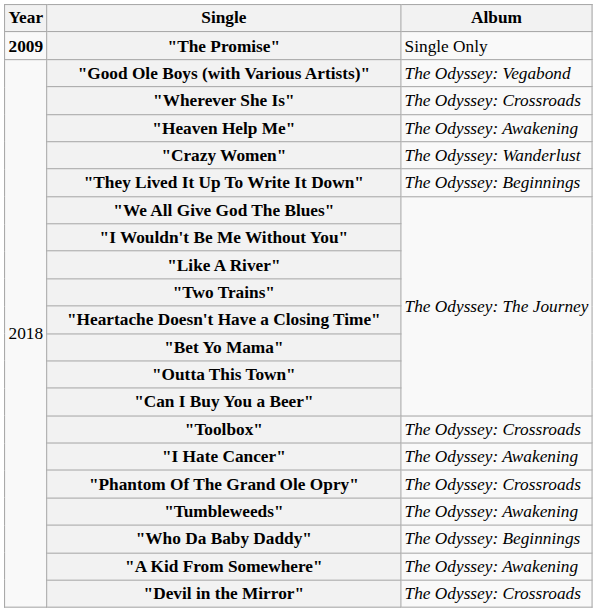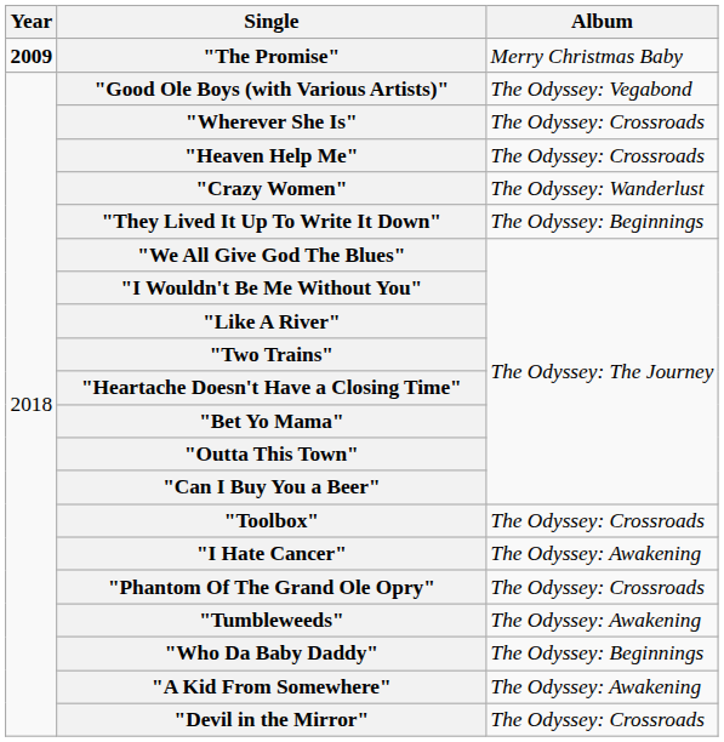"The Promise" | Album: Single Only -> Merry Christmas Baby
"Heaven Help Me" | Album: The Odyssey: Awakening -> The Odyssey: Crossroads
